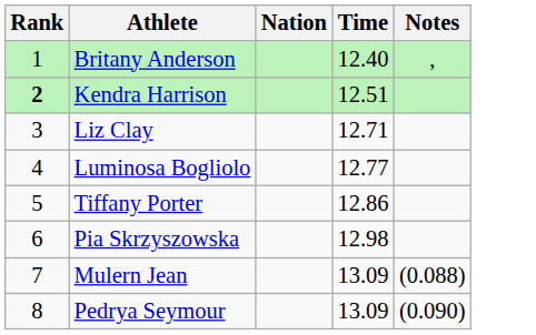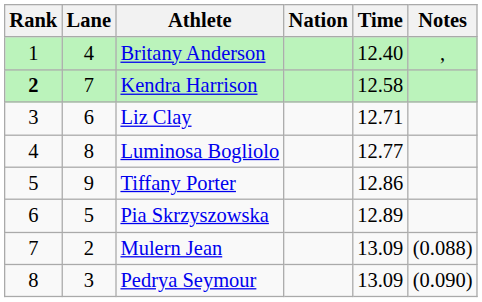+ column: Lane | 4 | 7 | 6 | 8 | 9 | 5 | 2 | 3
Kendra Harrison | Time: 12.51 -> 12.58
Pia Skrzyszowska | Time: 12.98 -> 12.89
